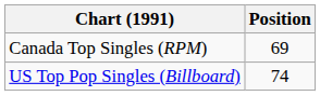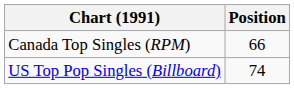Canada Top Singles (RPM) | Position: 69 -> 66
